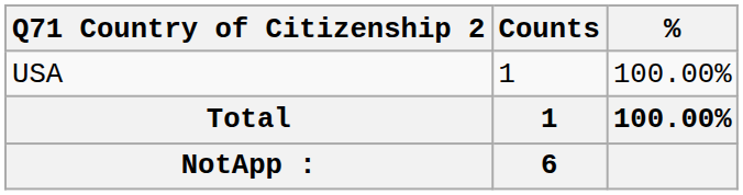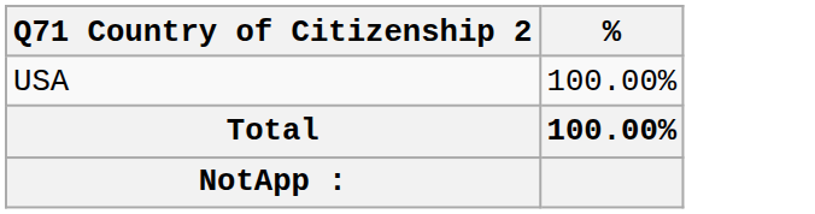- column: Counts | 1 | 1 | 6
